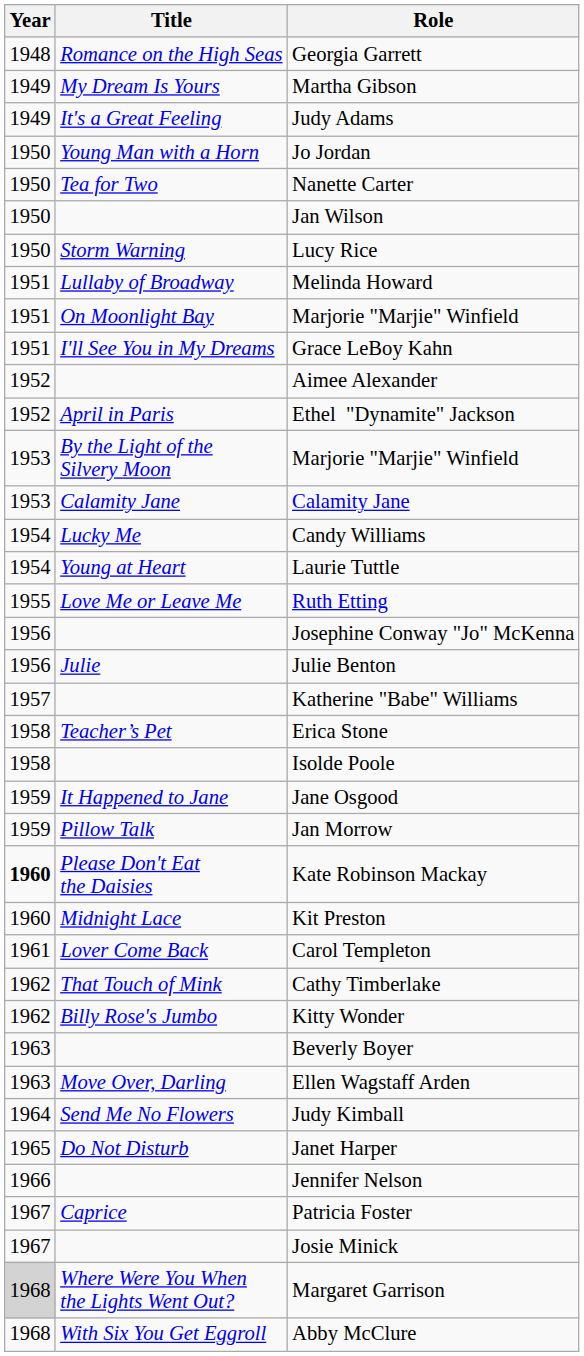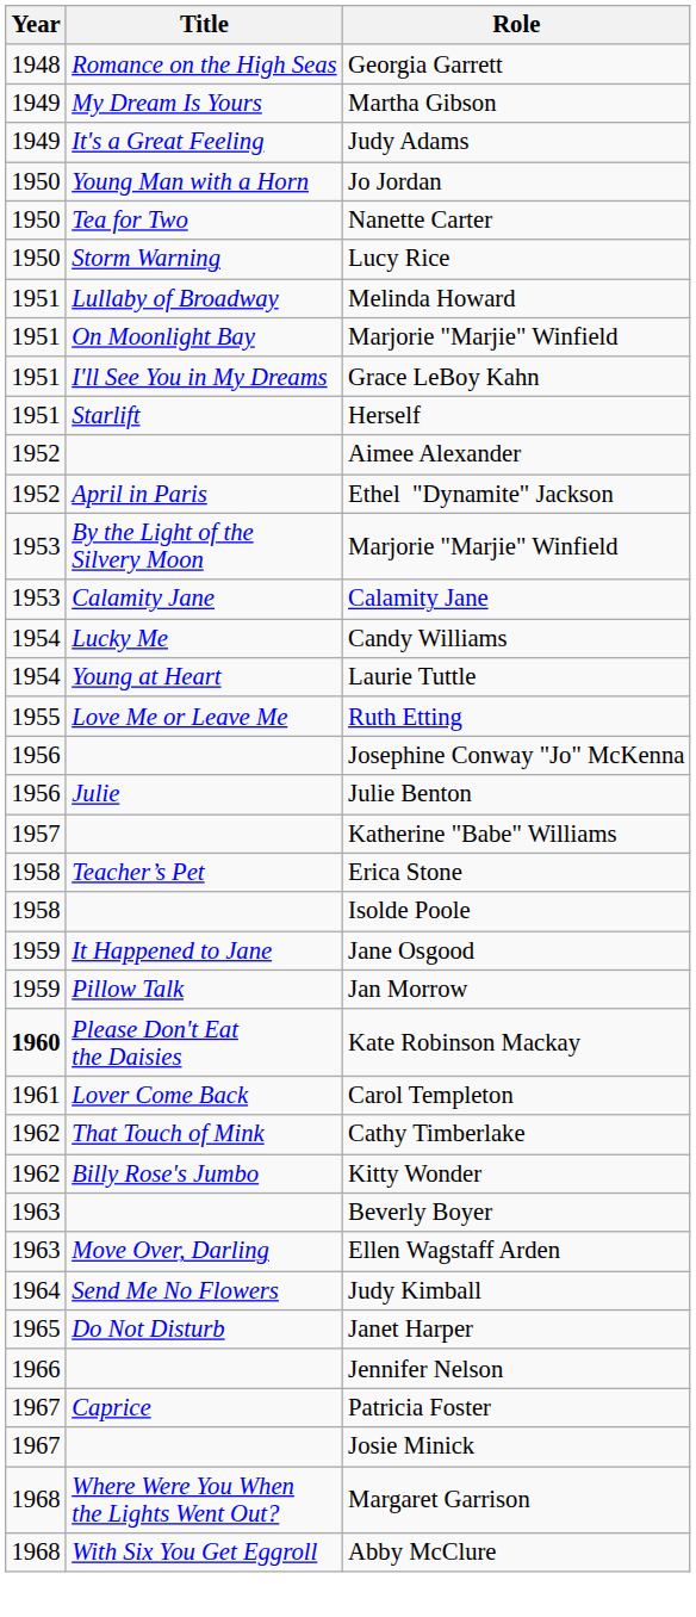- row: 1950 | Jan Wilson
+ row: 1951 | Starlift | Herself
- row: 1960 | Midnight Lace | Kit Preston
Margaret Garrison | Year: lightgrey background -> no background
